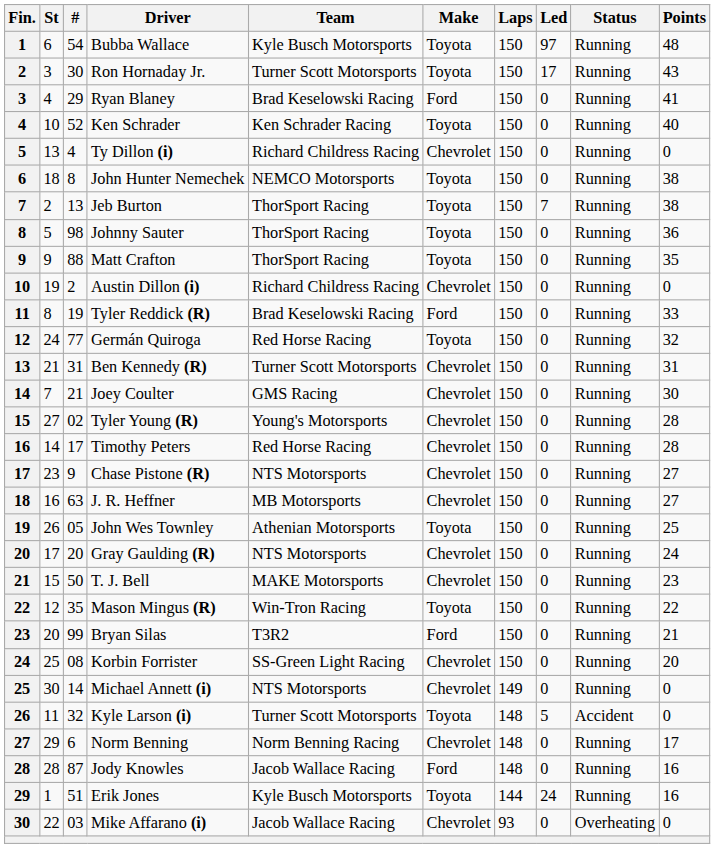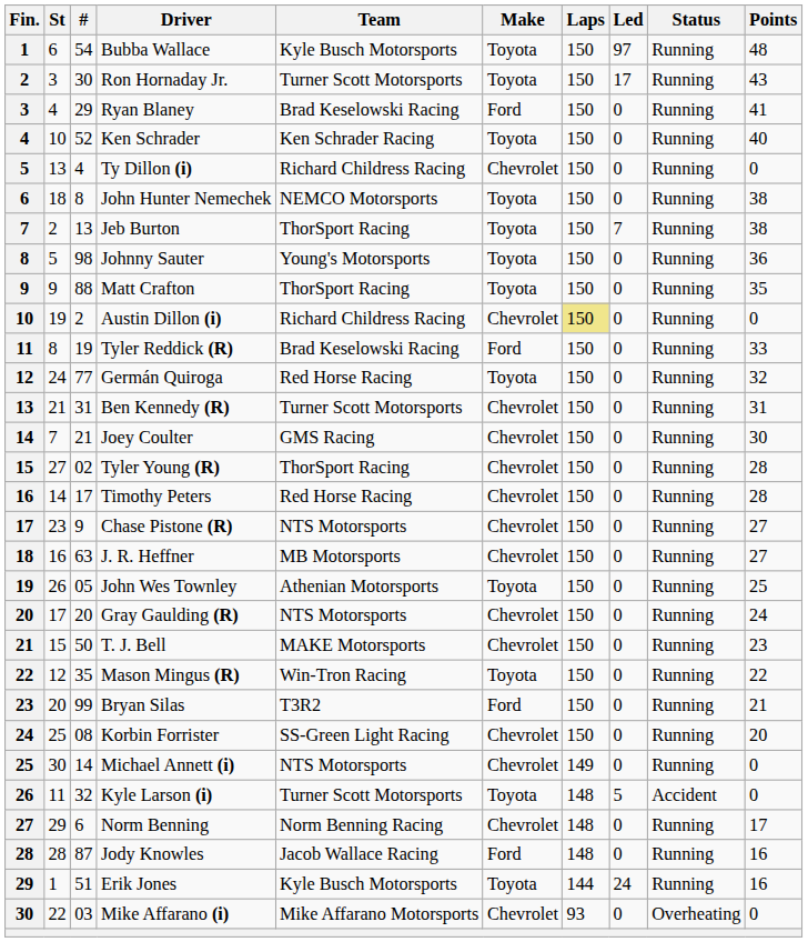Johnny Sauter | Team: ThorSport Racing -> Young's Motorsports
Austin Dillon (i) | Laps: no background -> khaki background
Tyler Young (R) | Team: Young's Motorsports -> ThorSport Racing
Mike Affarano (i) | Team: Jacob Wallace Racing -> Mike Affarano Motorsports
